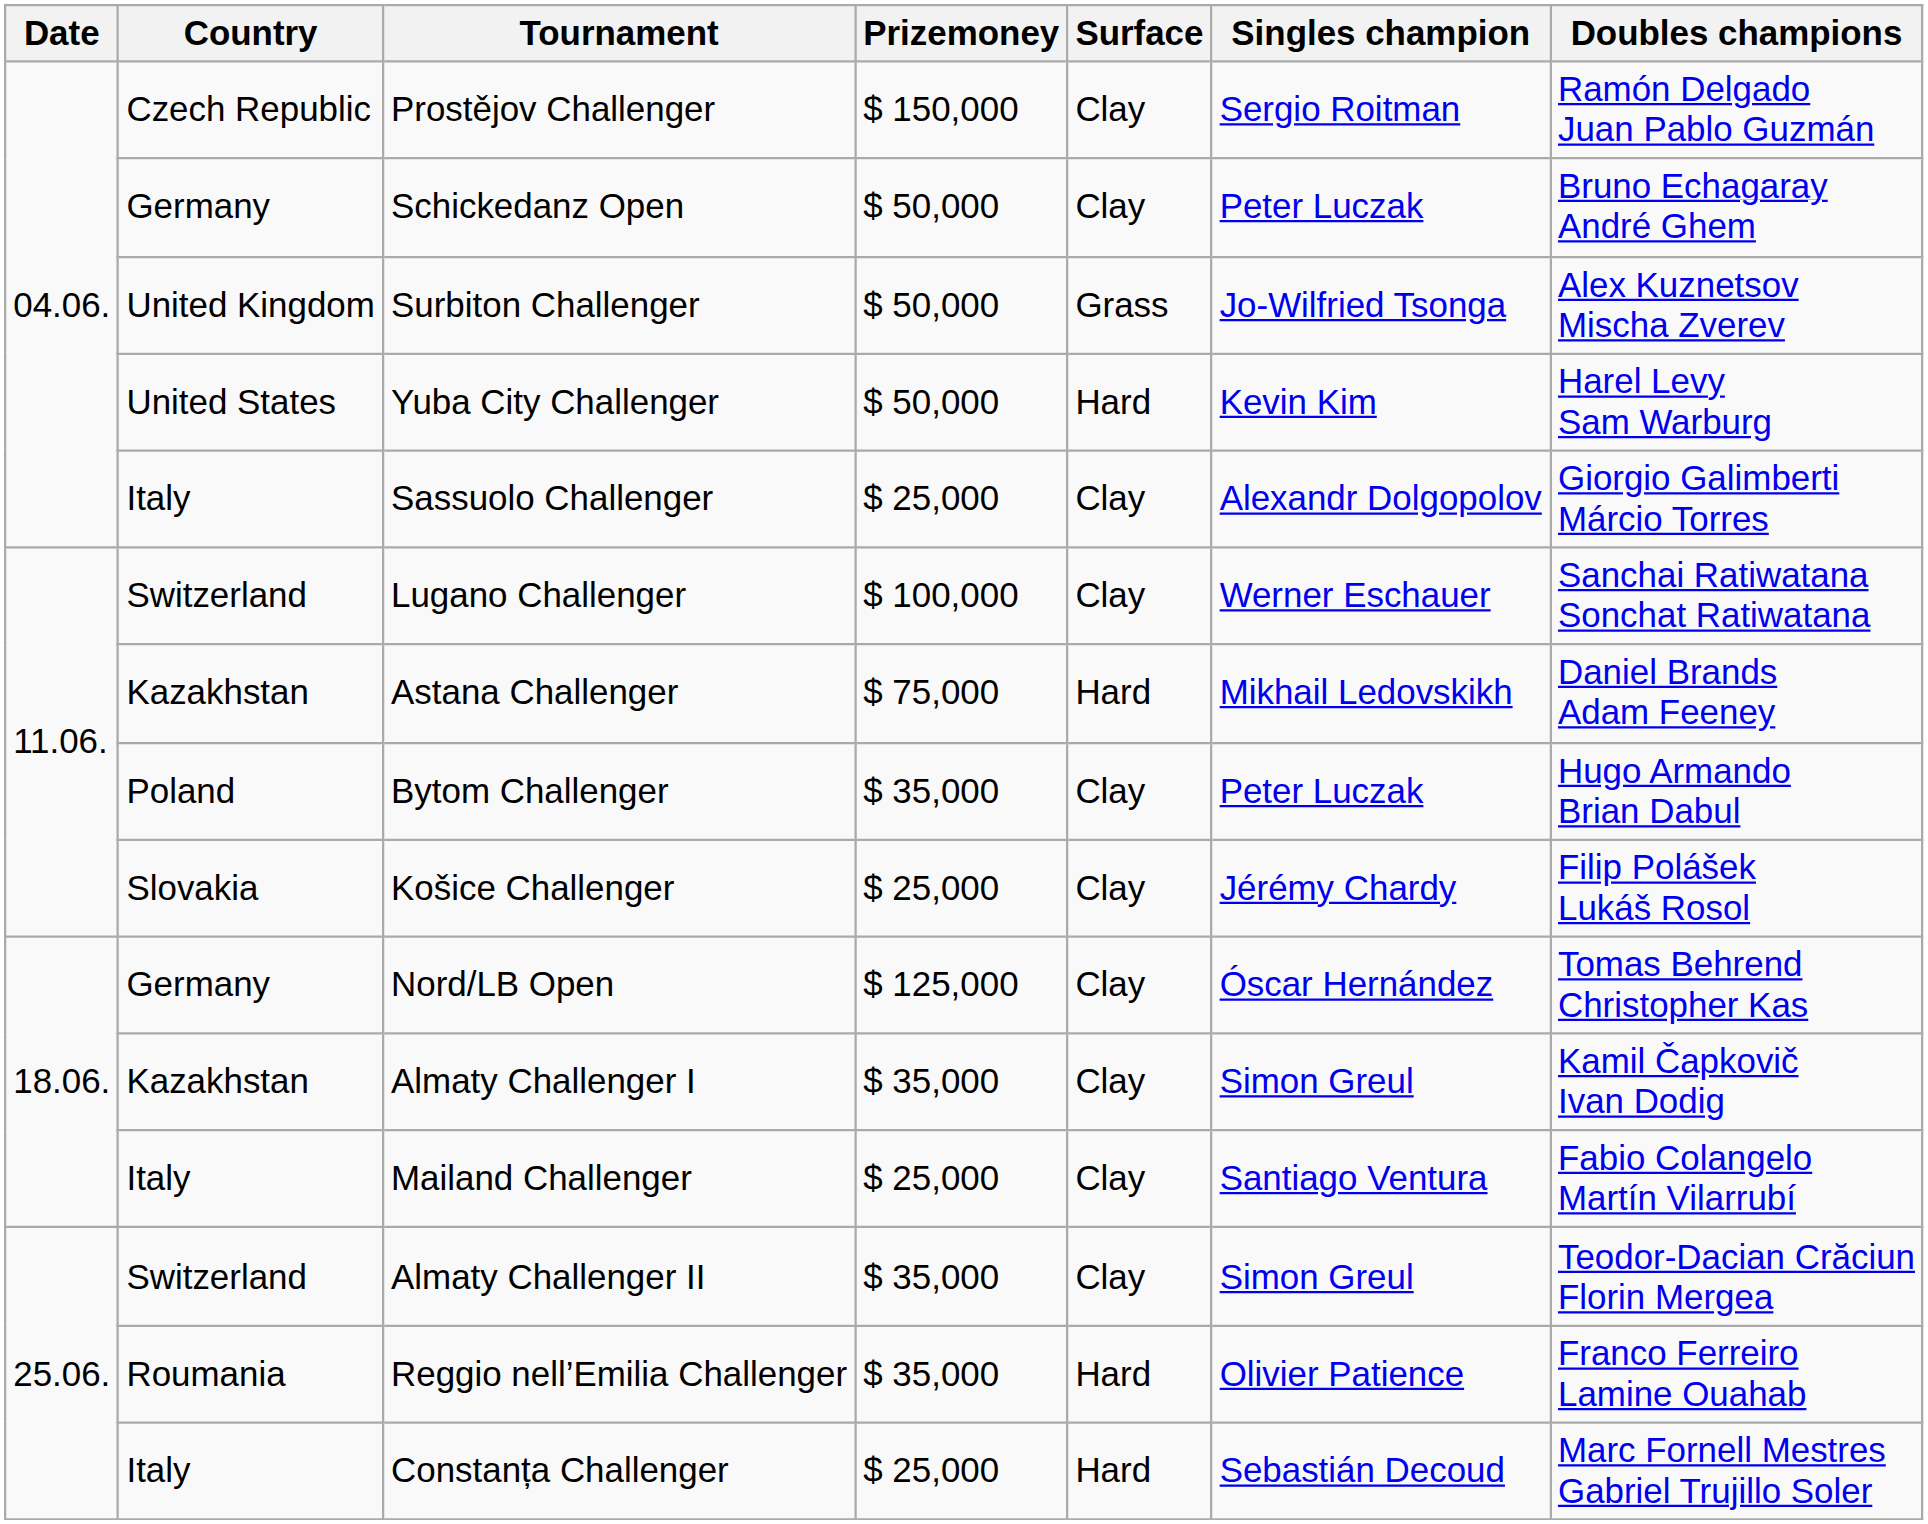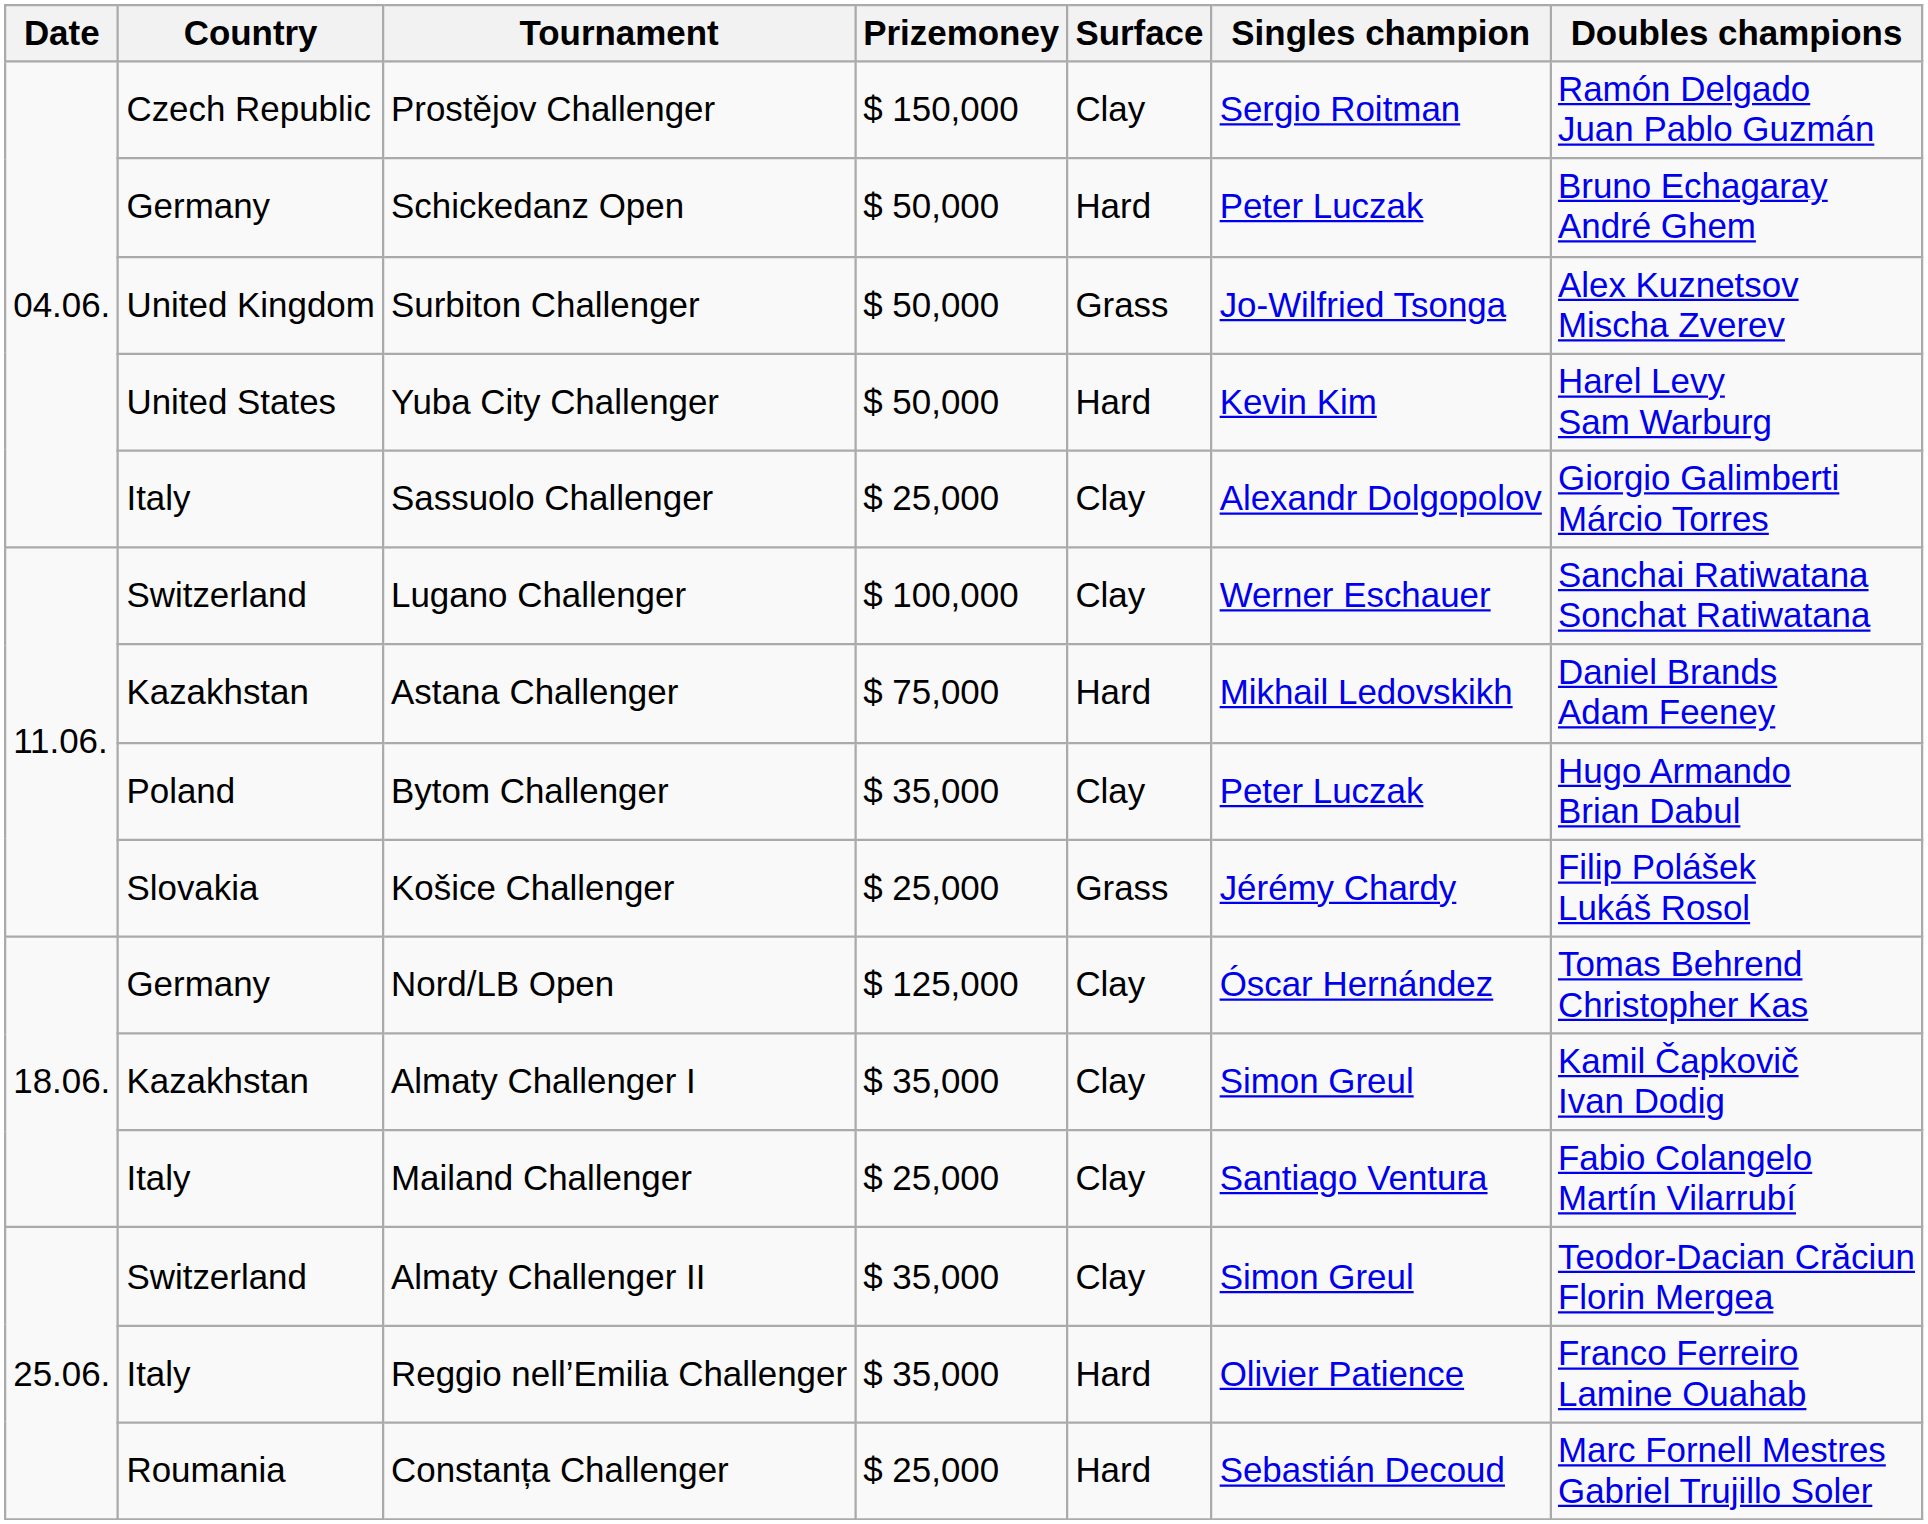Schickedanz Open | Surface: Clay -> Hard
Košice Challenger | Surface: Clay -> Grass
Reggio nell’Emilia Challenger | Country: Roumania -> Italy
Constanța Challenger | Country: Italy -> Roumania
